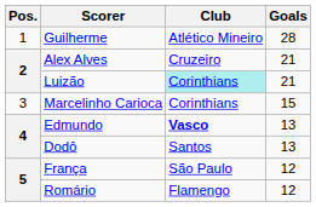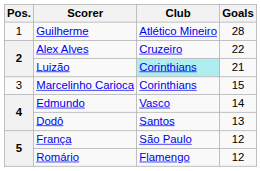Alex Alves | Goals: 21 -> 22
Edmundo | Club: bold -> normal
Edmundo | Goals: 13 -> 14
